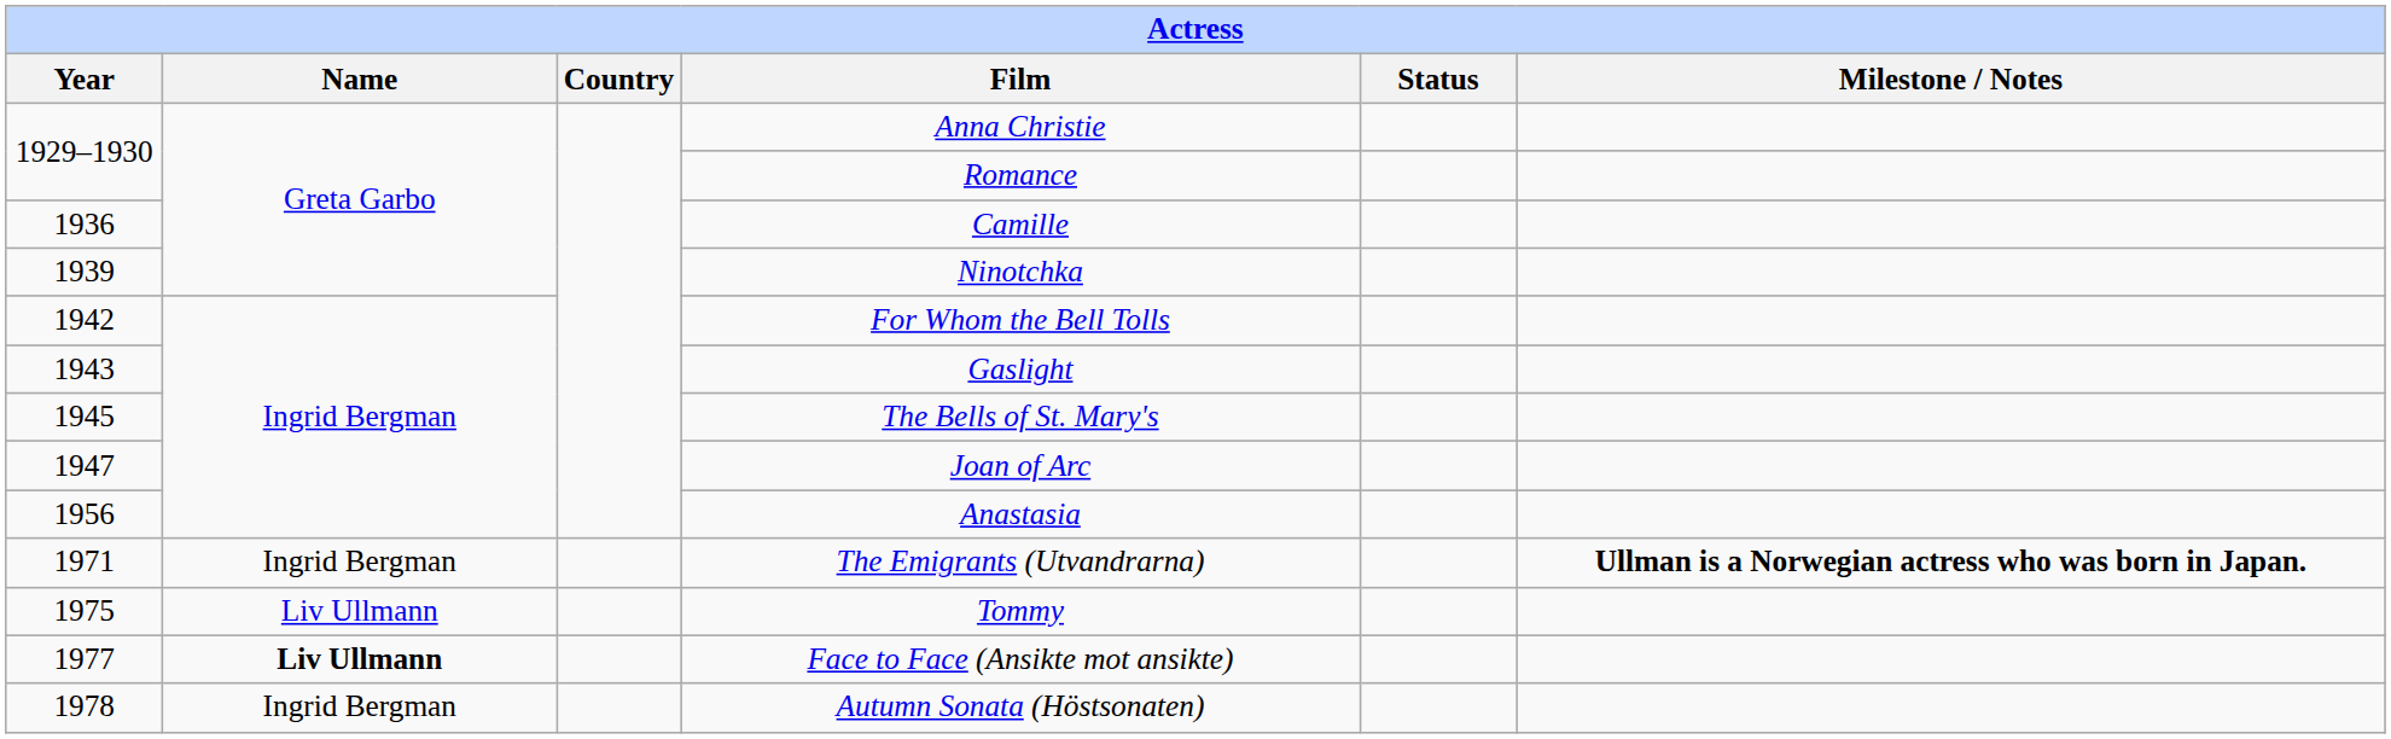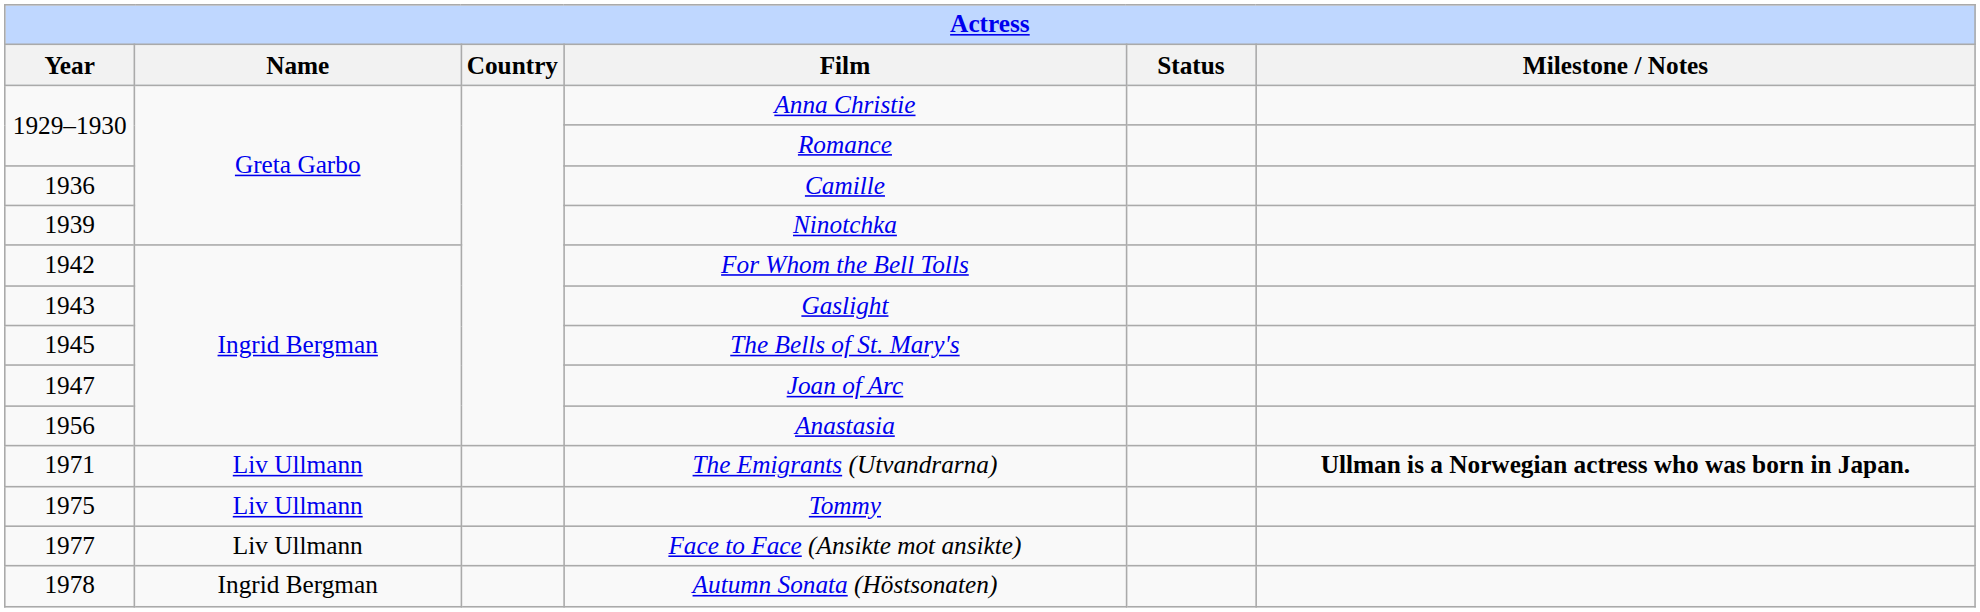The Emigrants (Utvandrarna) | Name: Ingrid Bergman -> Liv Ullmann
Face to Face (Ansikte mot ansikte) | Name: bold -> normal
